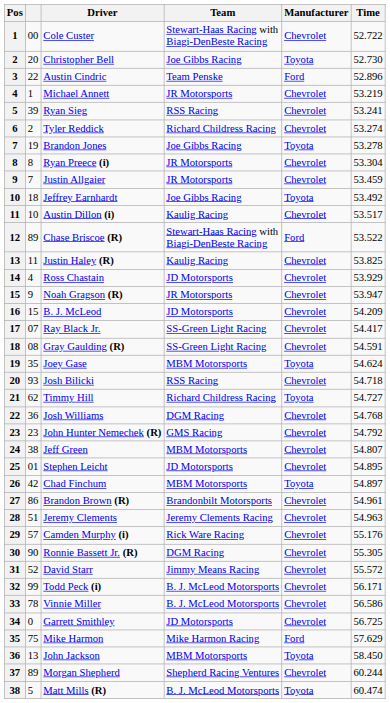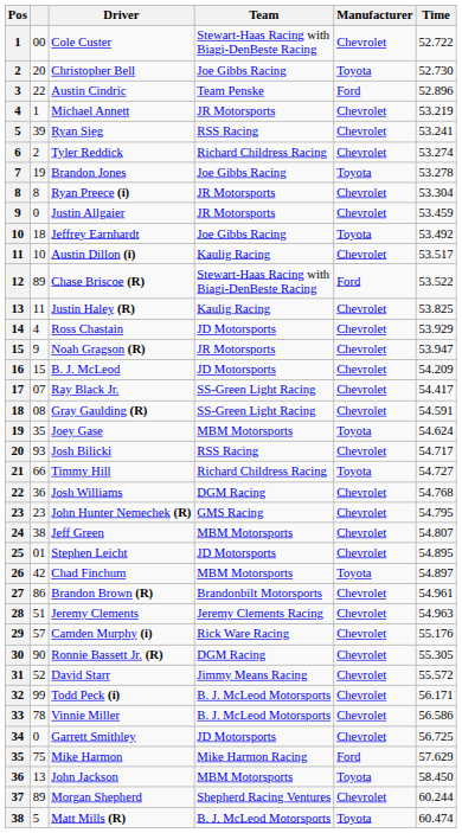Justin Allgaier | column 2: 7 -> 0
Josh Bilicki | Time: 54.718 -> 54.717
Timmy Hill | column 2: 62 -> 66
John Hunter Nemechek (R) | Time: 54.792 -> 54.795
